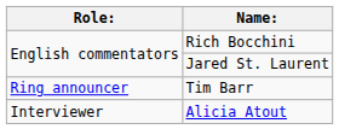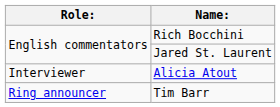rows swapped: Tim Barr <-> Alicia Atout
